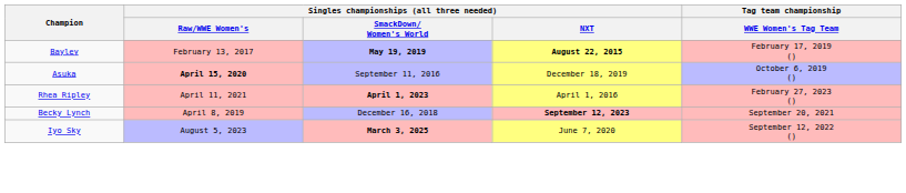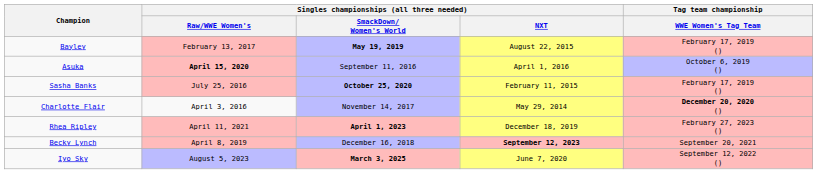Bayley | Singles championships (all three needed) / NXT: bold -> normal
Asuka | Singles championships (all three needed) / NXT: December 18, 2019 -> April 1, 2016
+ row: Sasha Banks | July 25, 2016 | October 25, 2020 | February 11, 2015 | February 17, 2019 ()
+ row: Charlotte Flair | April 3, 2016 | November 14, 2017 | May 29, 2014 | December 20, 2020 ()
Rhea Ripley | Singles championships (all three needed) / NXT: April 1, 2016 -> December 18, 2019
